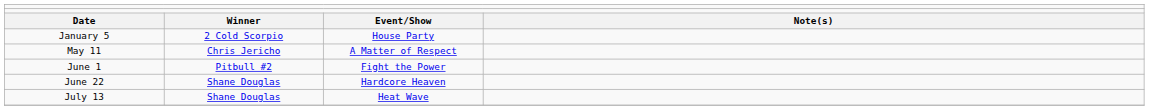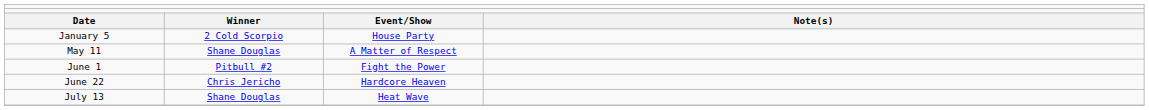May 11 | column 2: Chris Jericho -> Shane Douglas
June 22 | column 2: Shane Douglas -> Chris Jericho
